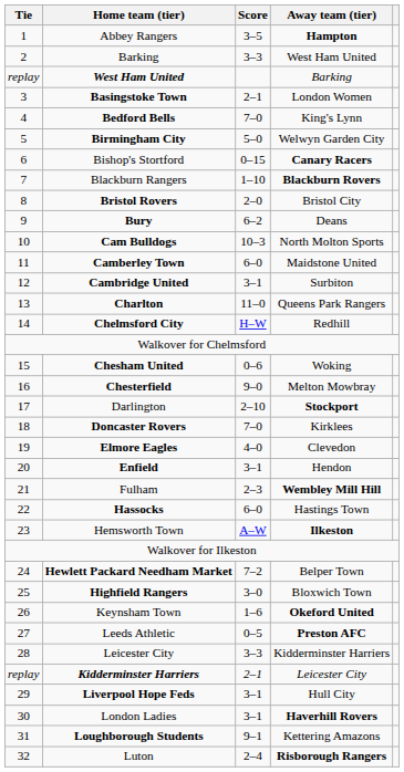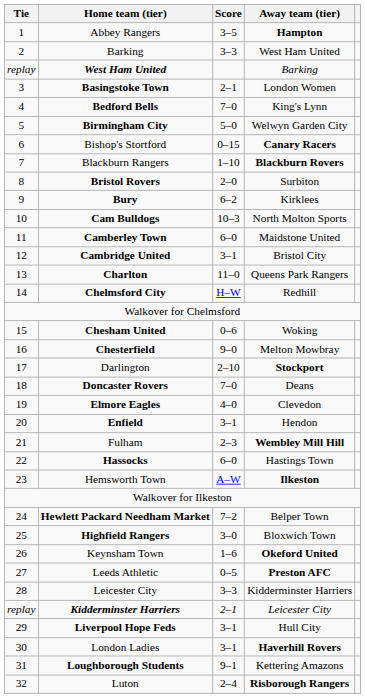Bristol Rovers | Away team (tier): Bristol City -> Surbiton
Bury | Away team (tier): Deans -> Kirklees
Cambridge United | Away team (tier): Surbiton -> Bristol City
Doncaster Rovers | Away team (tier): Kirklees -> Deans
